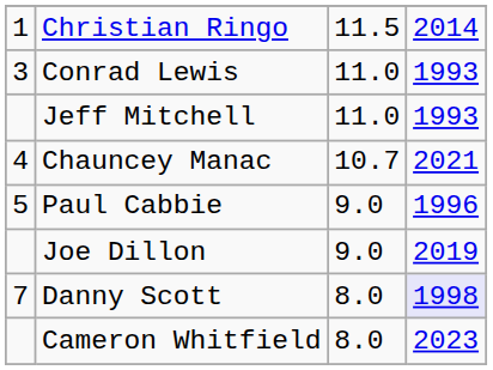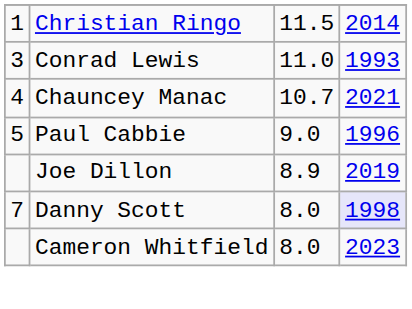- row: Jeff Mitchell | 11.0 | 1993
Joe Dillon | column 3: 9.0 -> 8.9
